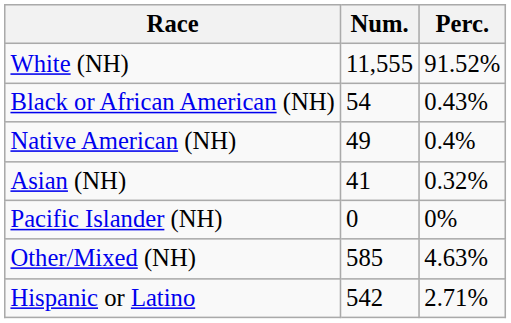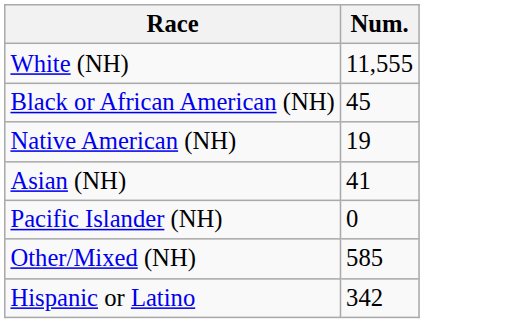- column: Perc. | 91.52% | 0.43% | 0.4% | 0.32% | 0% | 4.63% | 2.71%
Black or African American (NH) | Num.: 54 -> 45
Native American (NH) | Num.: 49 -> 19
Hispanic or Latino | Num.: 542 -> 342
